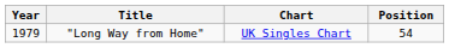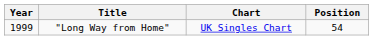"Long Way from Home" | Year: 1979 -> 1999
